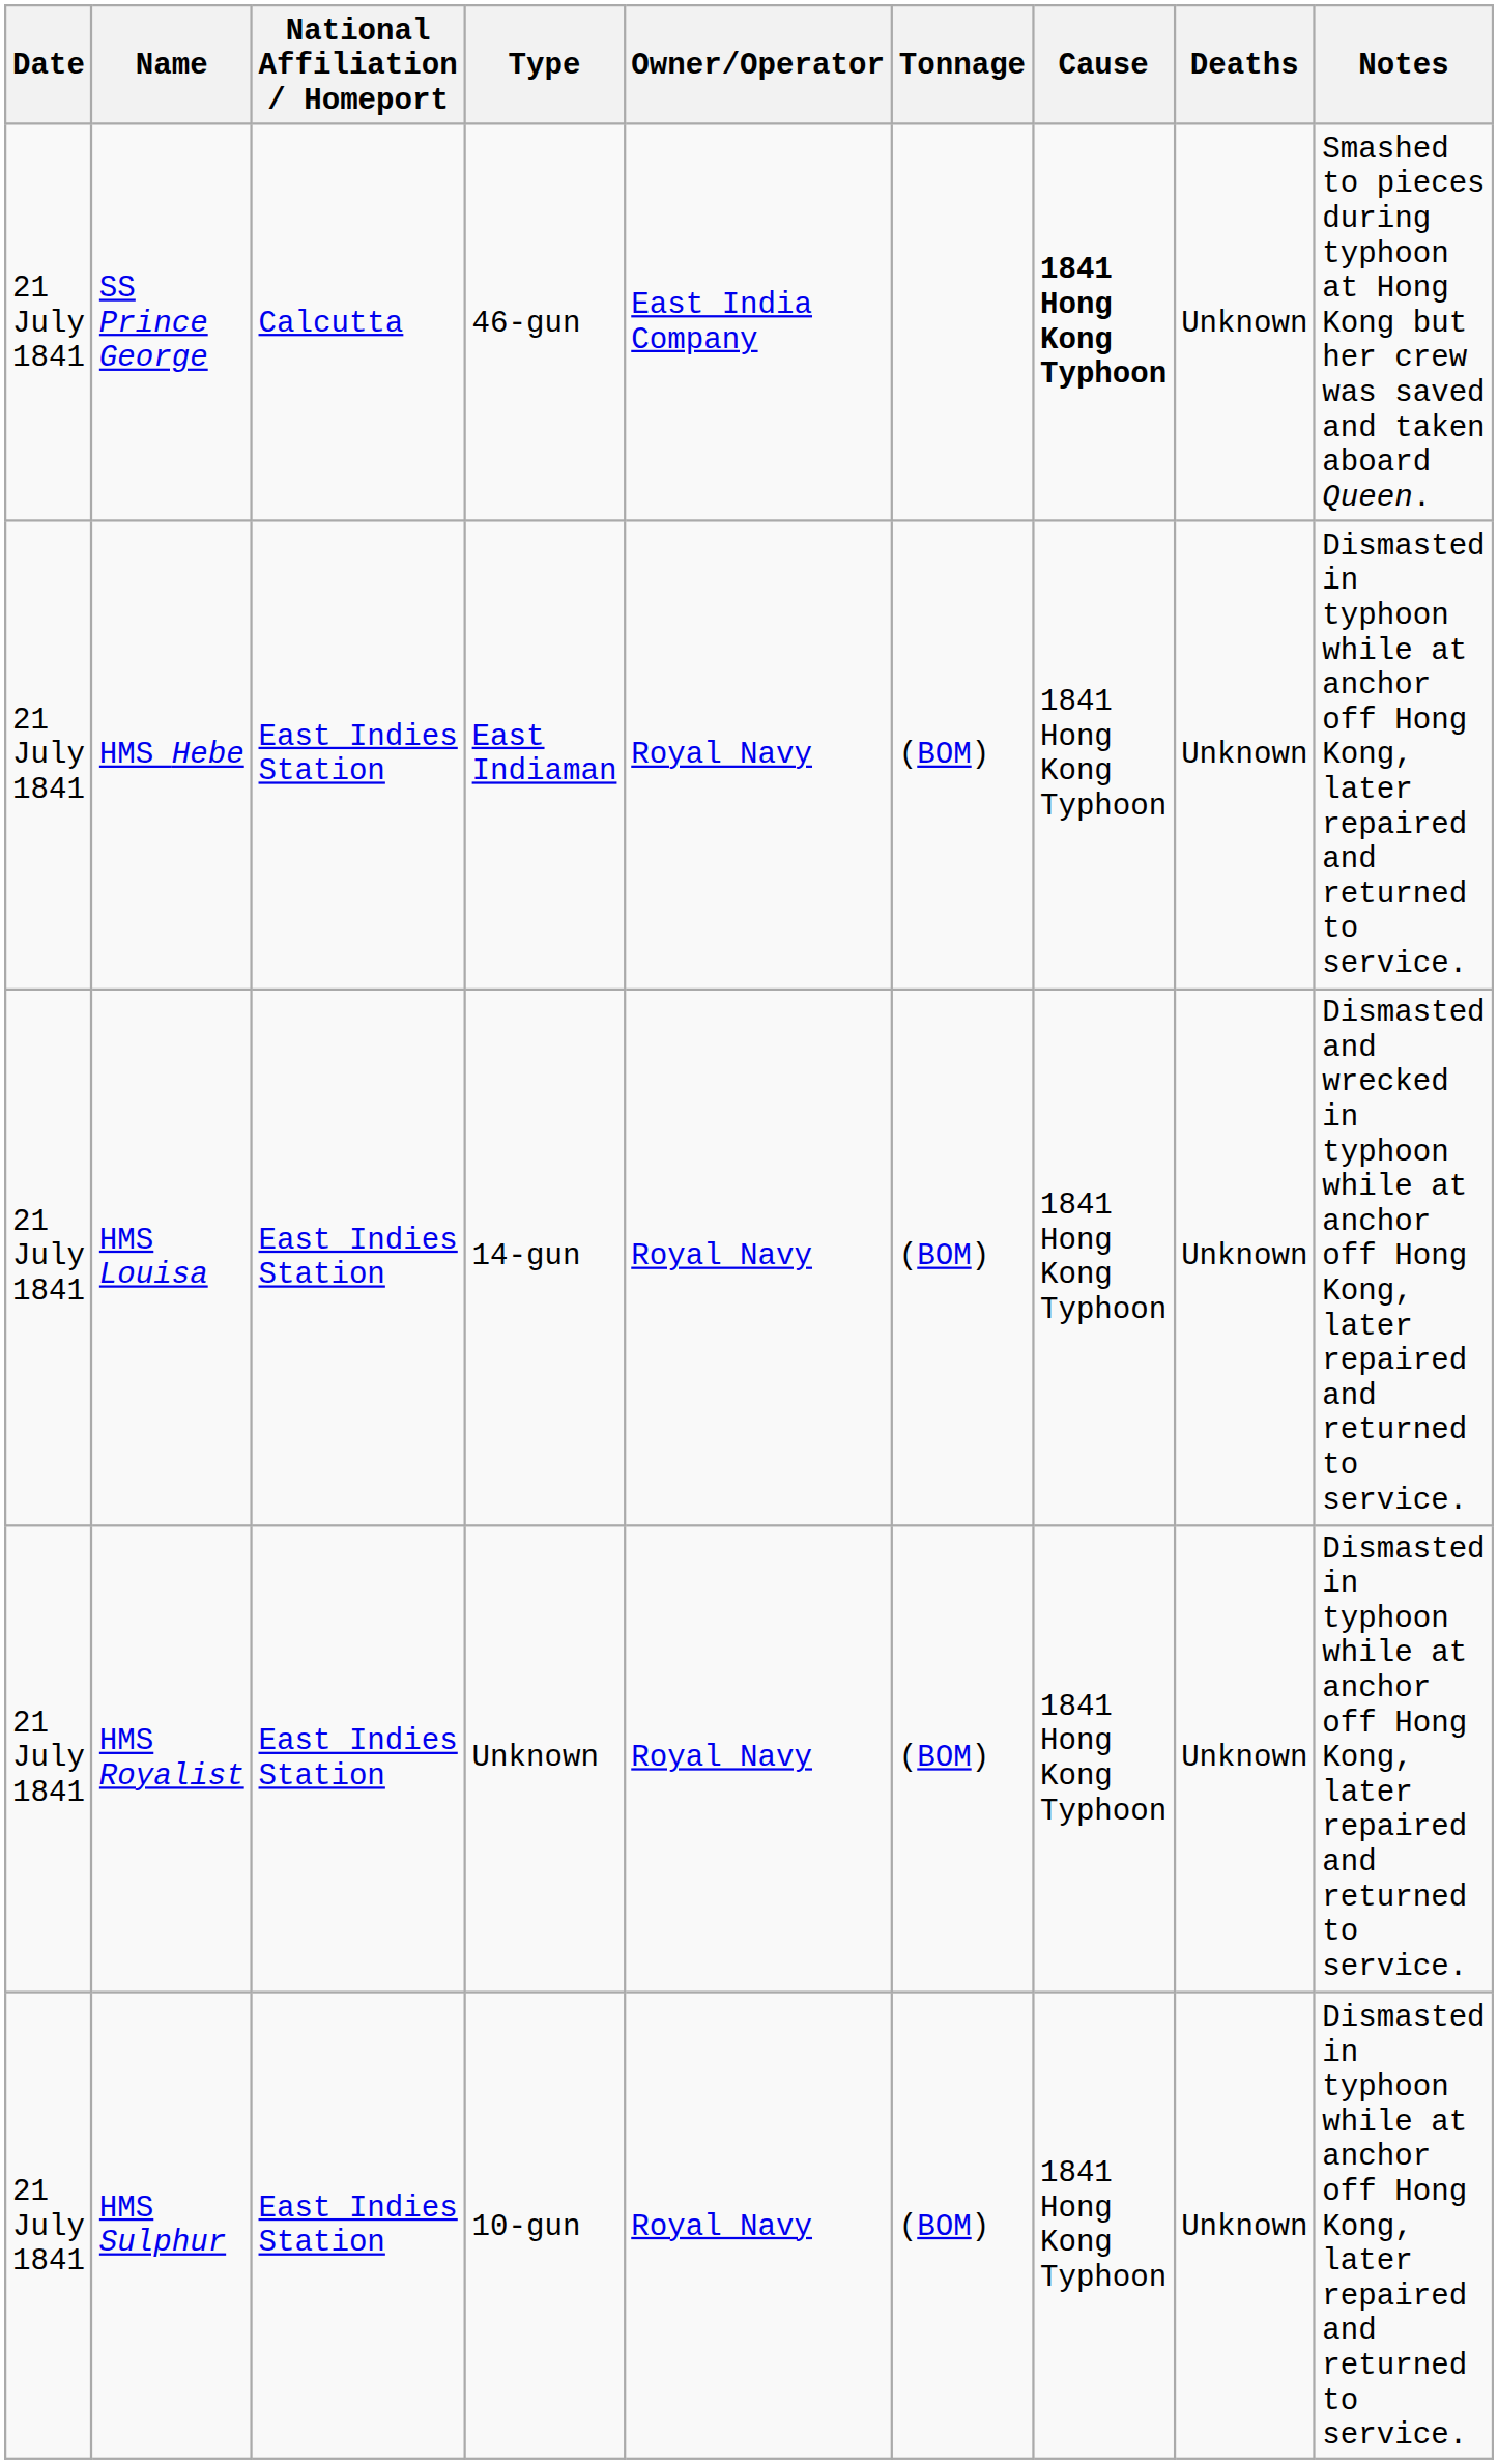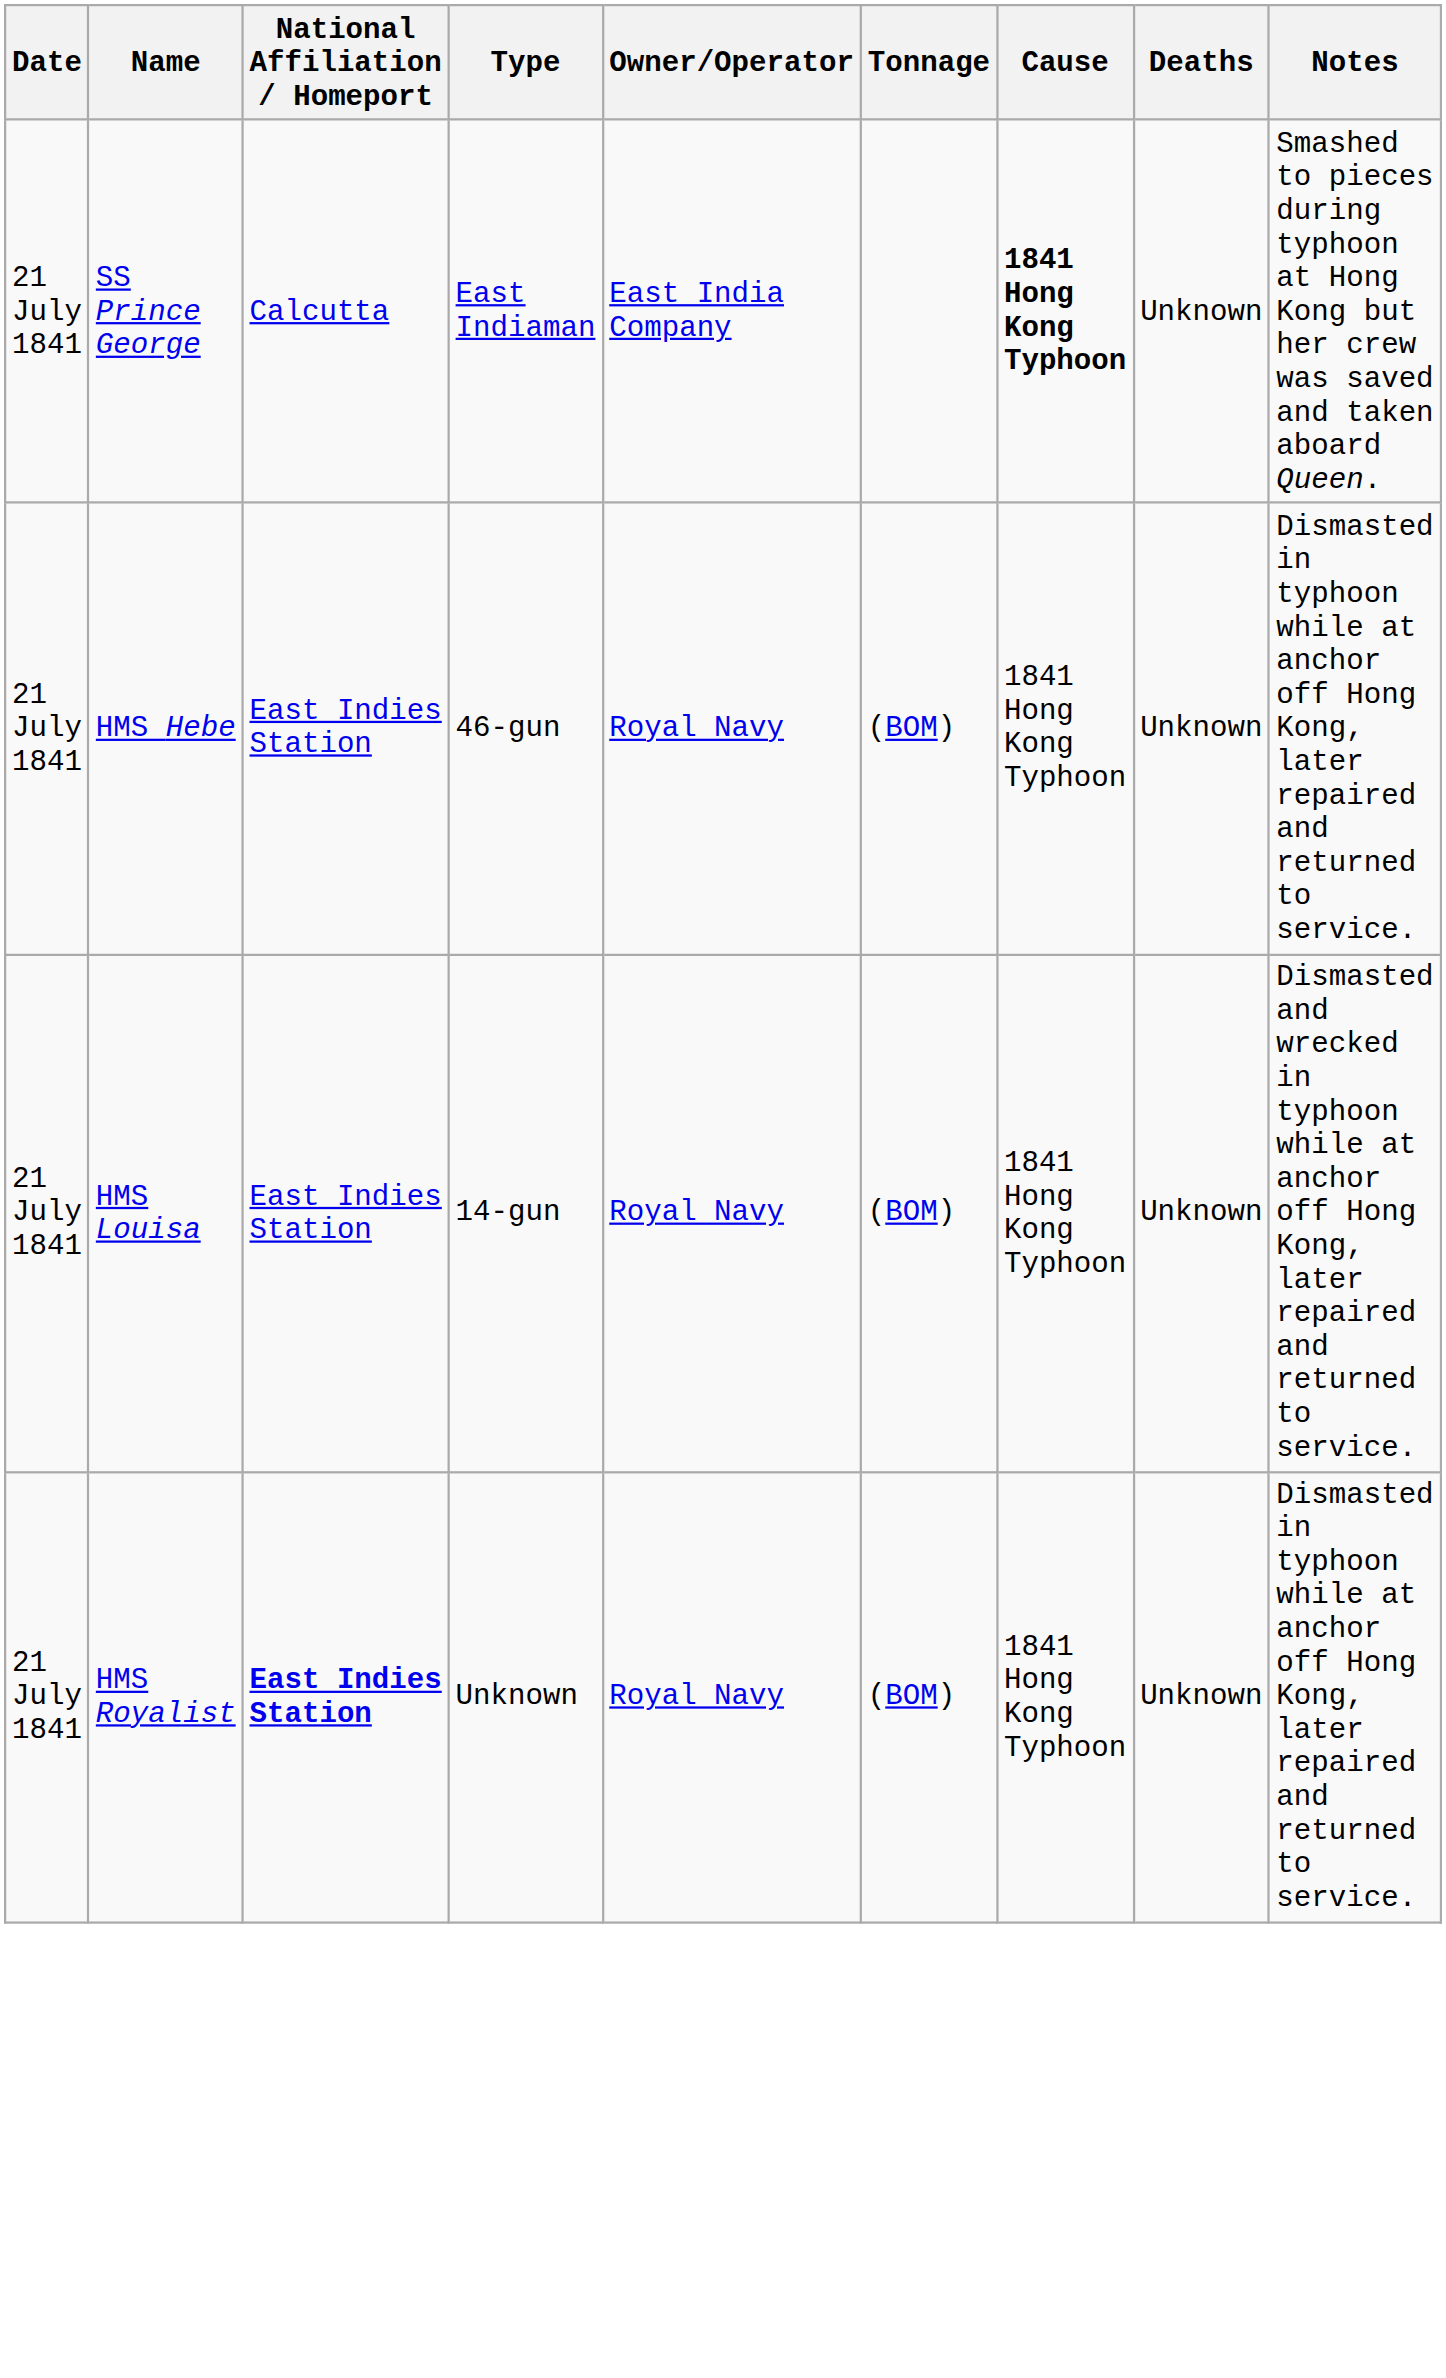SS Prince George | Type: 46-gun -> East Indiaman
HMS Hebe | Type: East Indiaman -> 46-gun
HMS Royalist | National Affiliation / Homeport: normal -> bold
- row: 21 July 1841 | HMS Sulphur | East Indies Station | 10-gun | Royal Navy | (BOM) | 1841 Hong Kong Typhoon | Unknown | Dismasted in typhoon while at anchor off Hong Kong, later repaired and returned to service.
